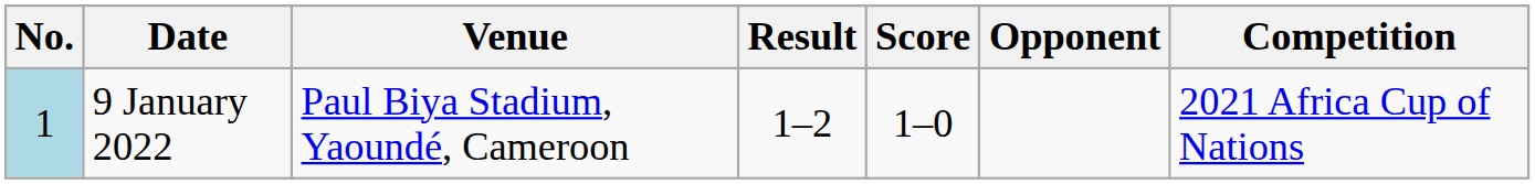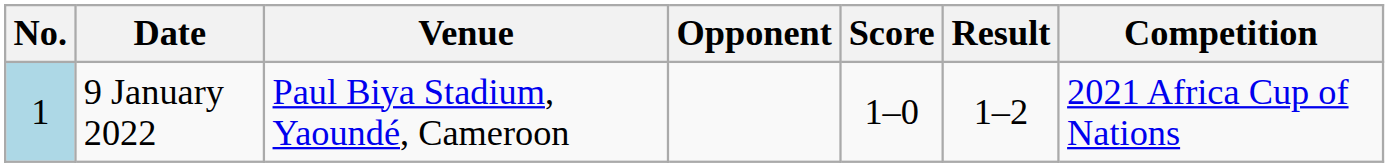columns swapped: Opponent <-> Result
